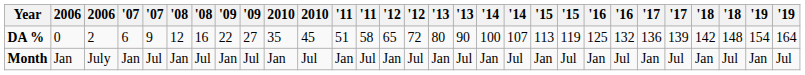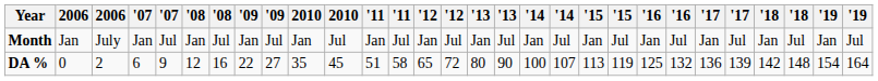rows swapped: Month <-> DA %
